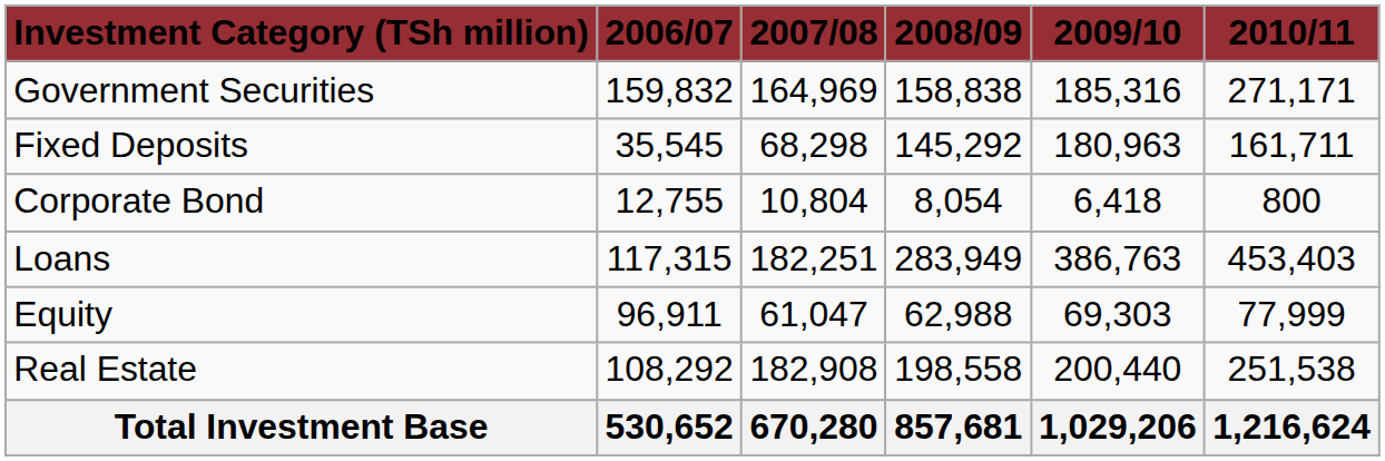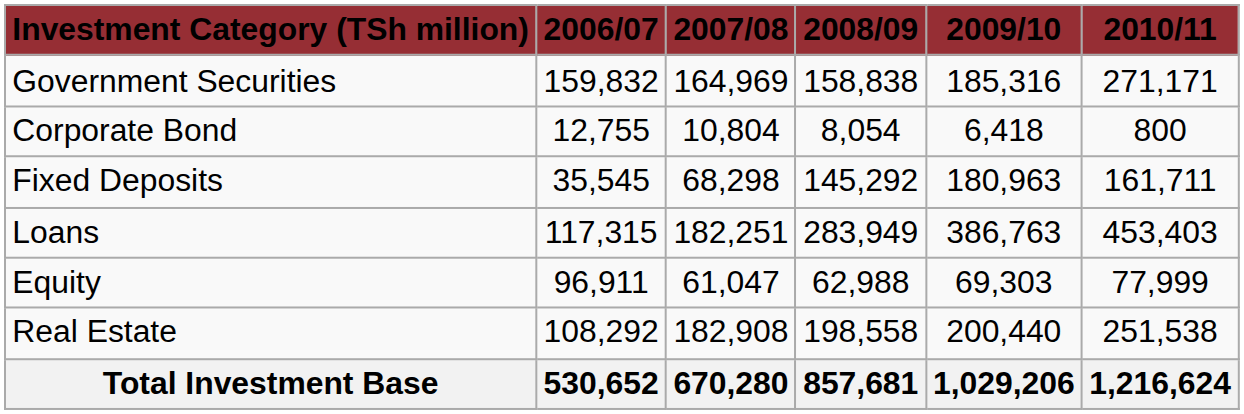rows swapped: Fixed Deposits <-> Corporate Bond
